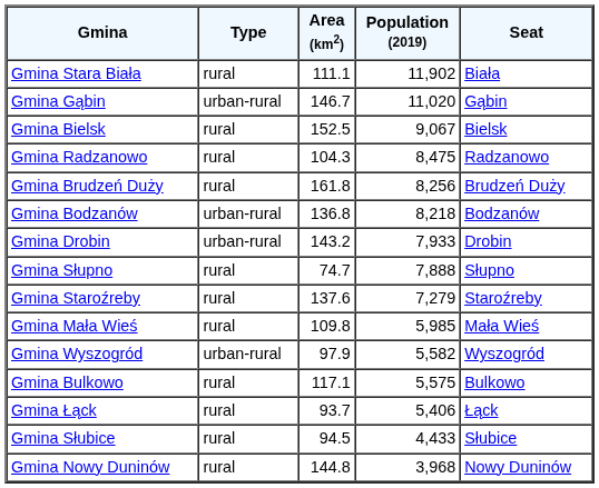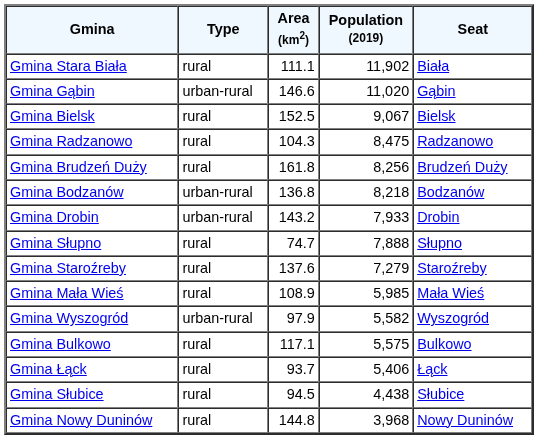Gmina Gąbin | Area (km2): 146.7 -> 146.6
Gmina Mała Wieś | Area (km2): 109.8 -> 108.9
Gmina Słubice | Population (2019): 4,433 -> 4,438
